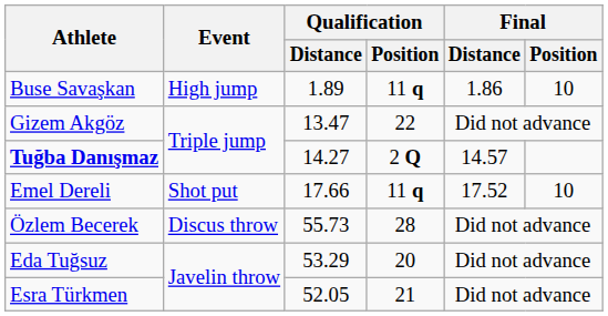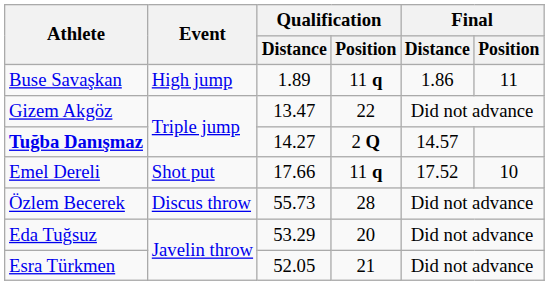Buse Savaşkan | Final / Position: 10 -> 11
